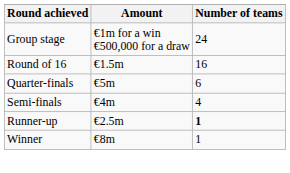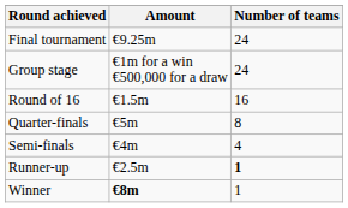+ row: Final tournament | €9.25m | 24
Quarter-finals | Number of teams: 6 -> 8
Winner | Amount: normal -> bold
